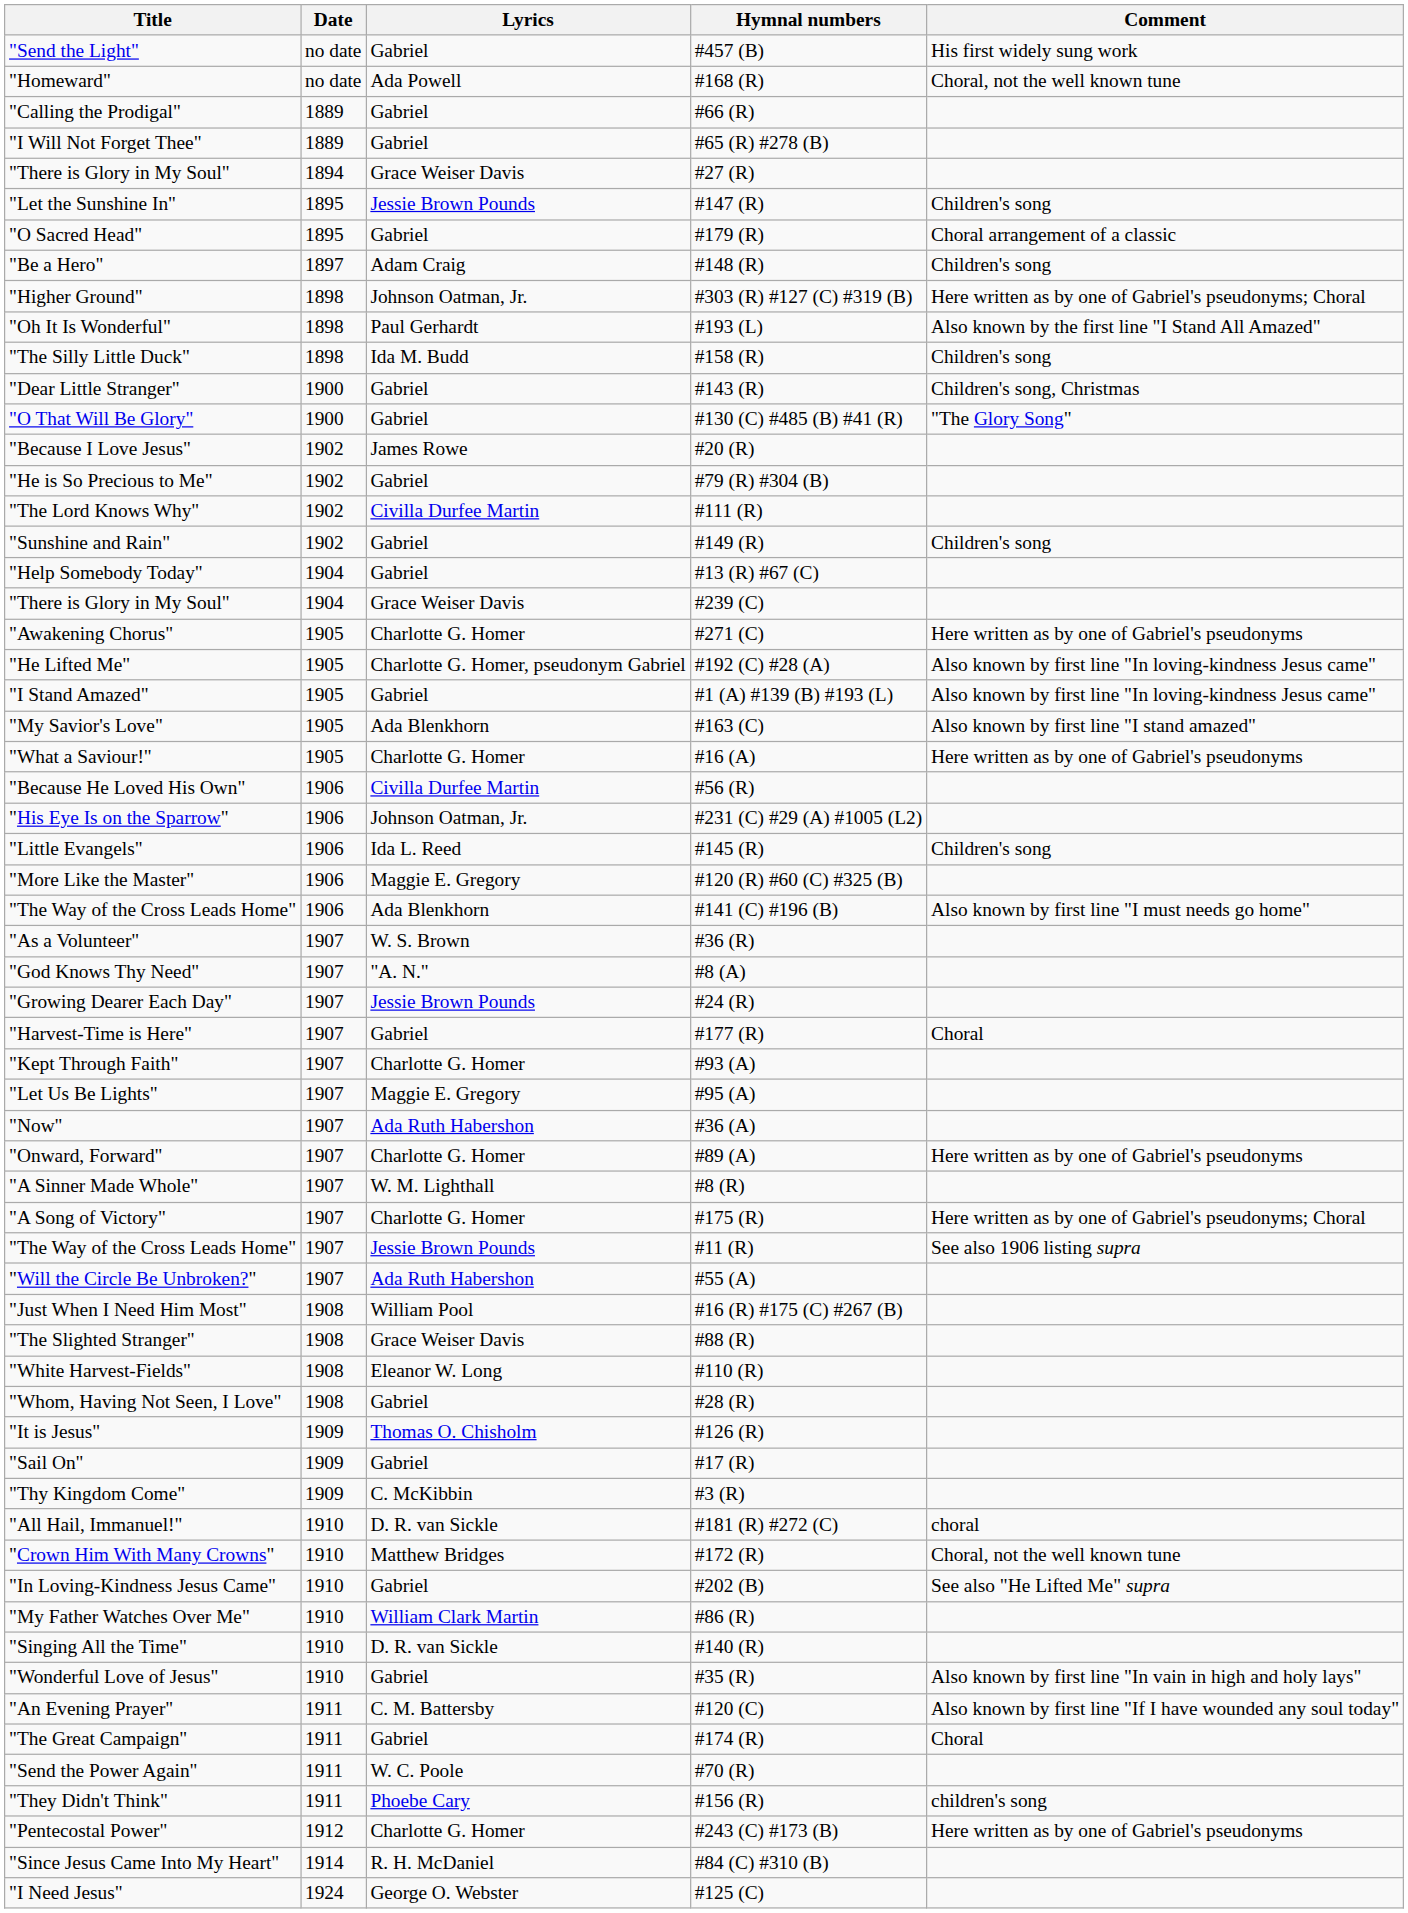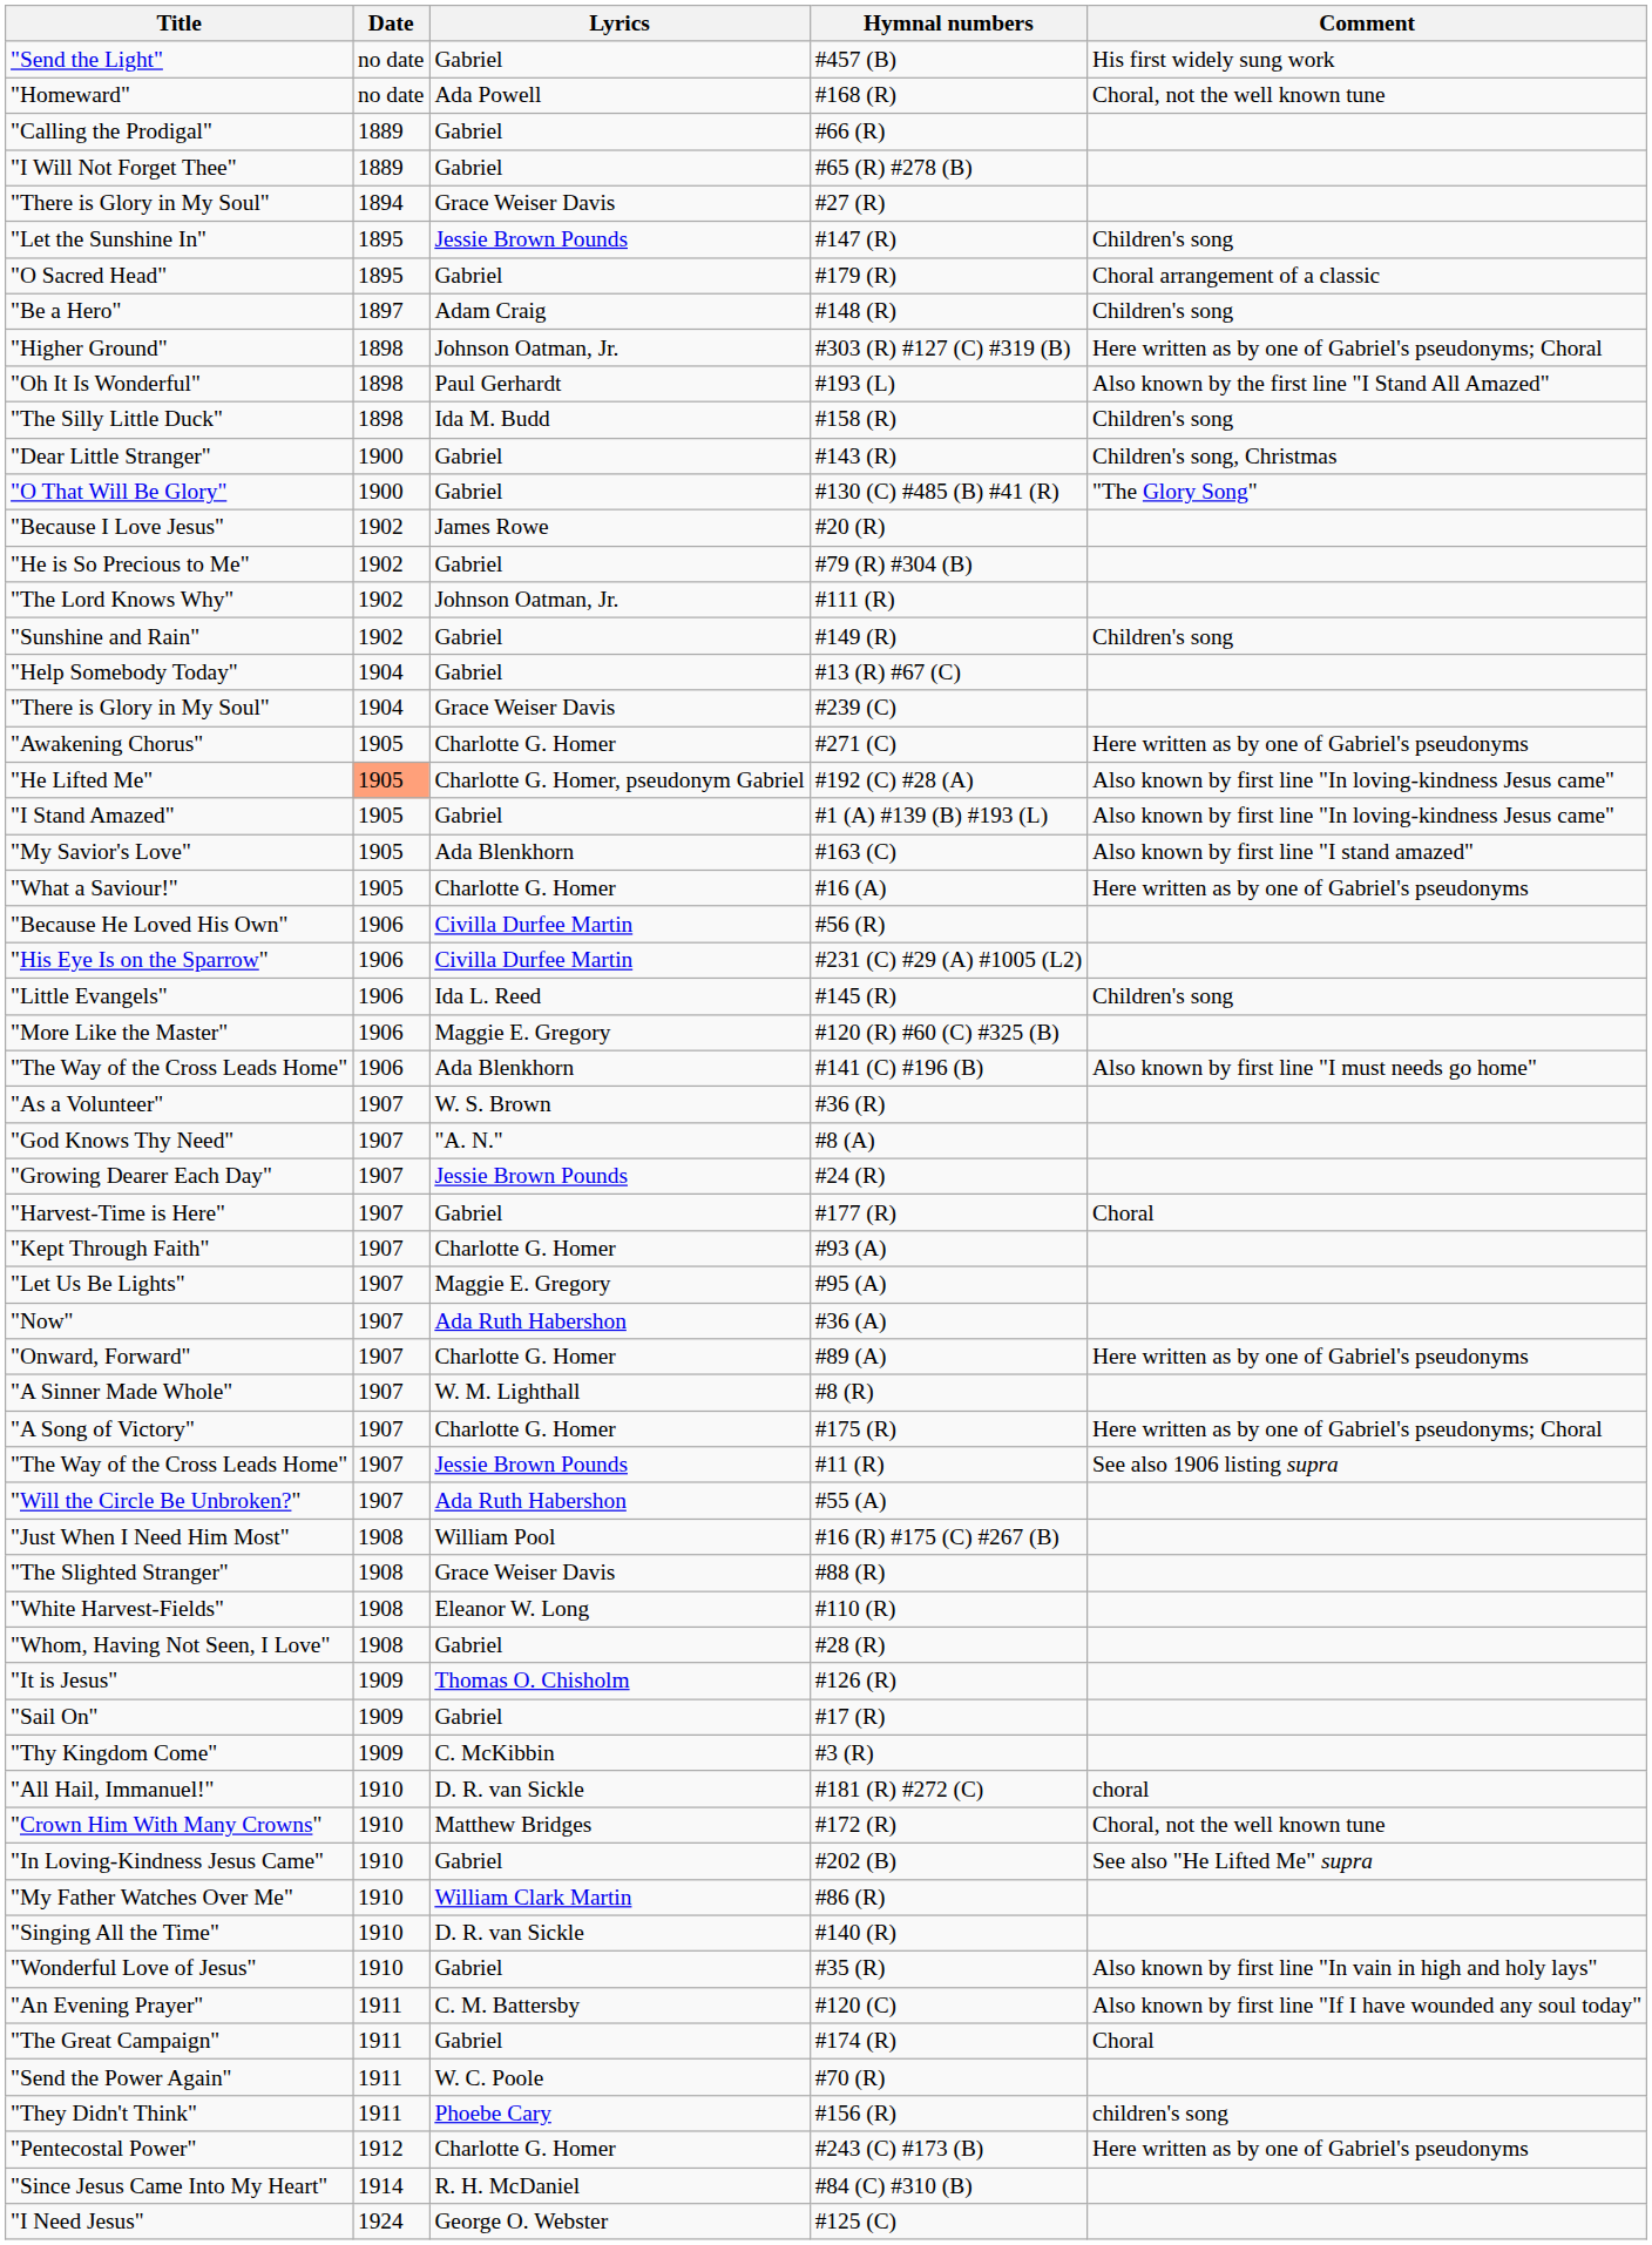"The Lord Knows Why" | Lyrics: Civilla Durfee Martin -> Johnson Oatman, Jr.
"He Lifted Me" | Date: no background -> lightsalmon background
"His Eye Is on the Sparrow" | Lyrics: Johnson Oatman, Jr. -> Civilla Durfee Martin
